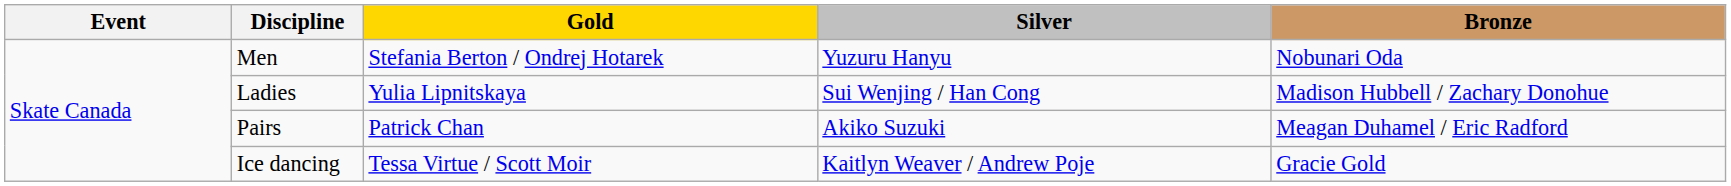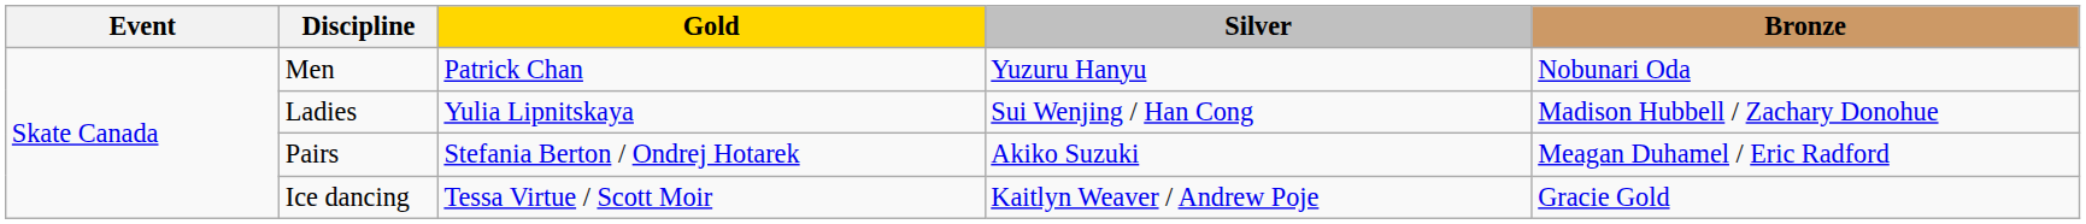Men | Gold: Stefania Berton / Ondrej Hotarek -> Patrick Chan
Pairs | Gold: Patrick Chan -> Stefania Berton / Ondrej Hotarek
